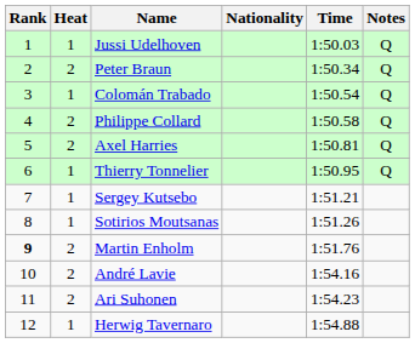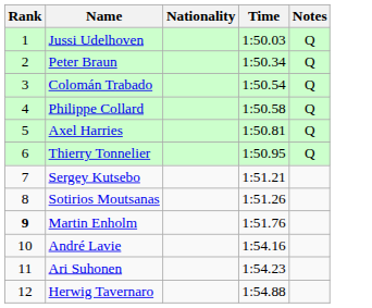- column: Heat | 1 | 2 | 1 | 2 | 2 | 1 | 1 | 1 | 2 | 2 | 2 | 1
